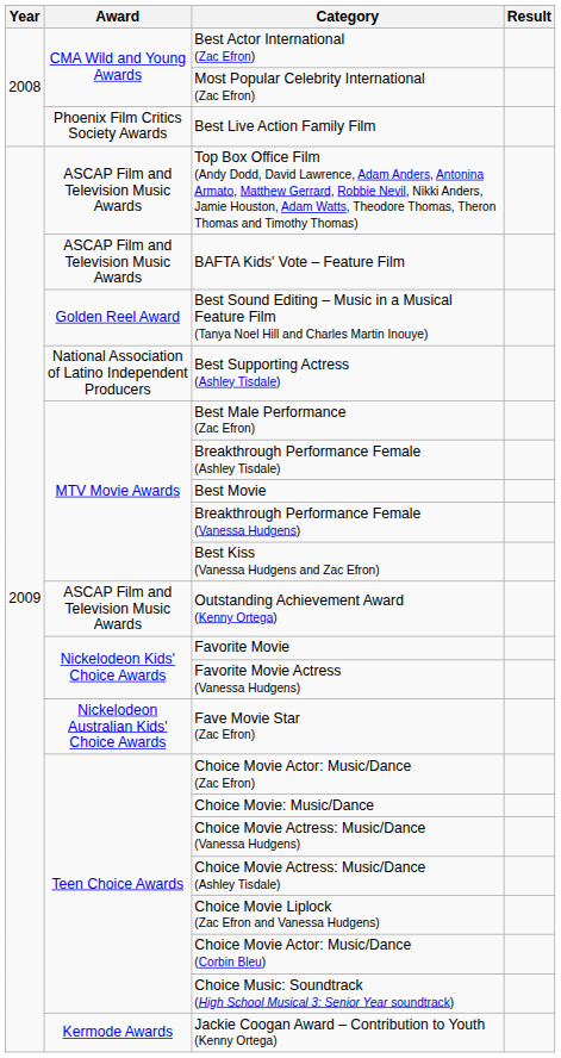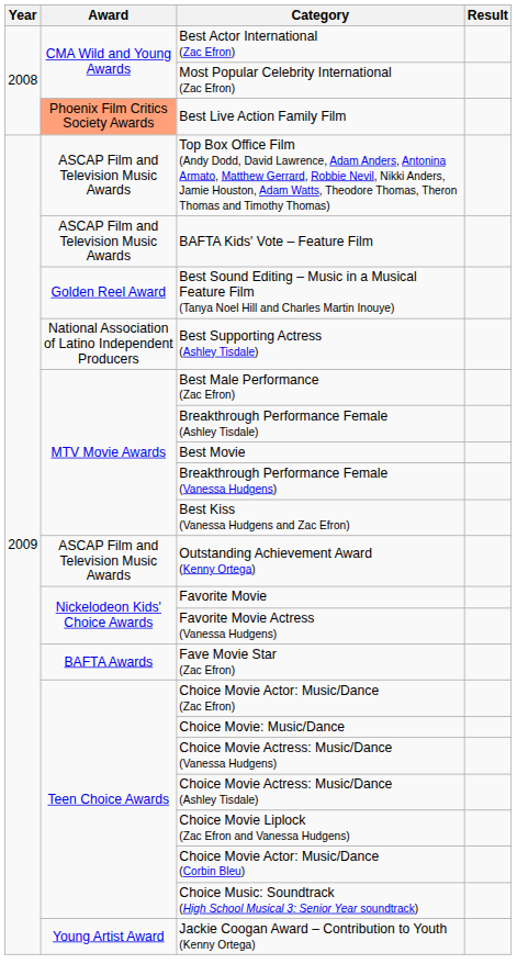Best Live Action Family Film | Award: no background -> lightsalmon background
Fave Movie Star (Zac Efron) | Award: Nickelodeon Australian Kids' Choice Awards -> BAFTA Awards
Jackie Coogan Award – Contribution to Youth (Kenny Ortega) | Award: Kermode Awards -> Young Artist Award
